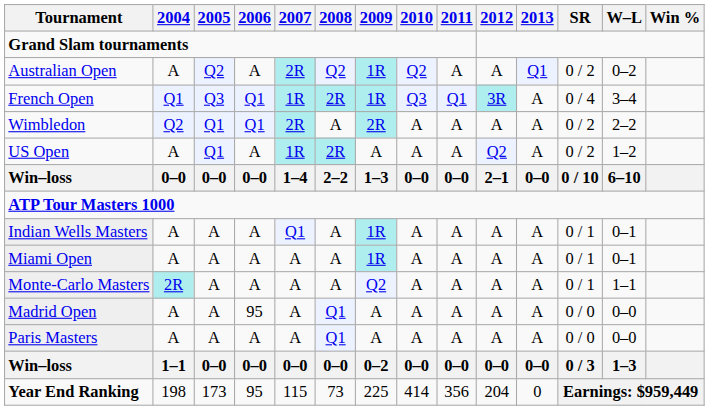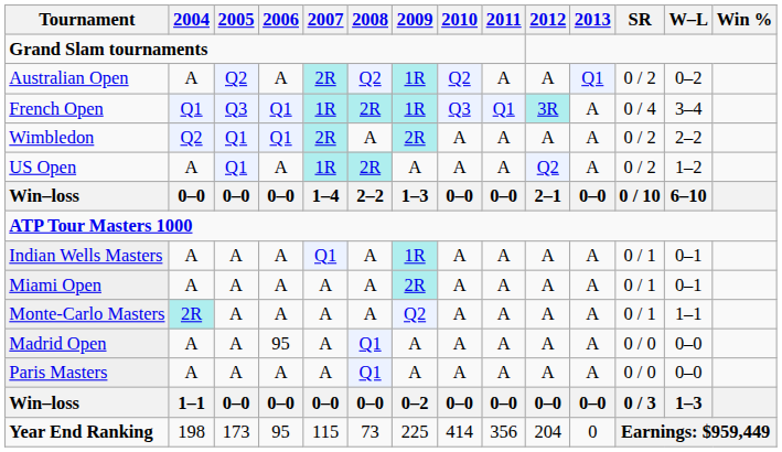Miami Open | 2009: 1R -> 2R
